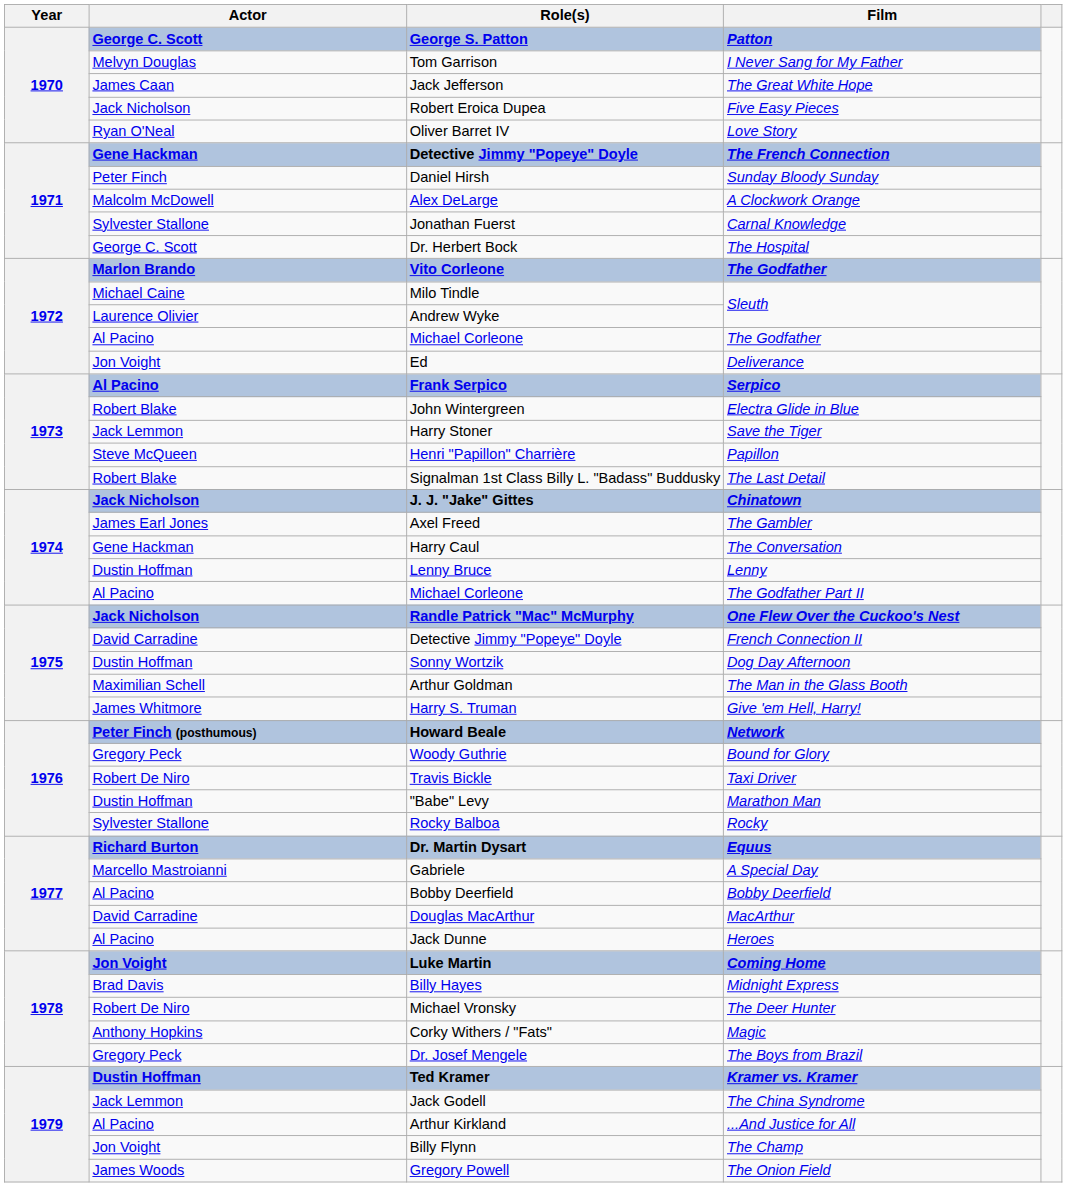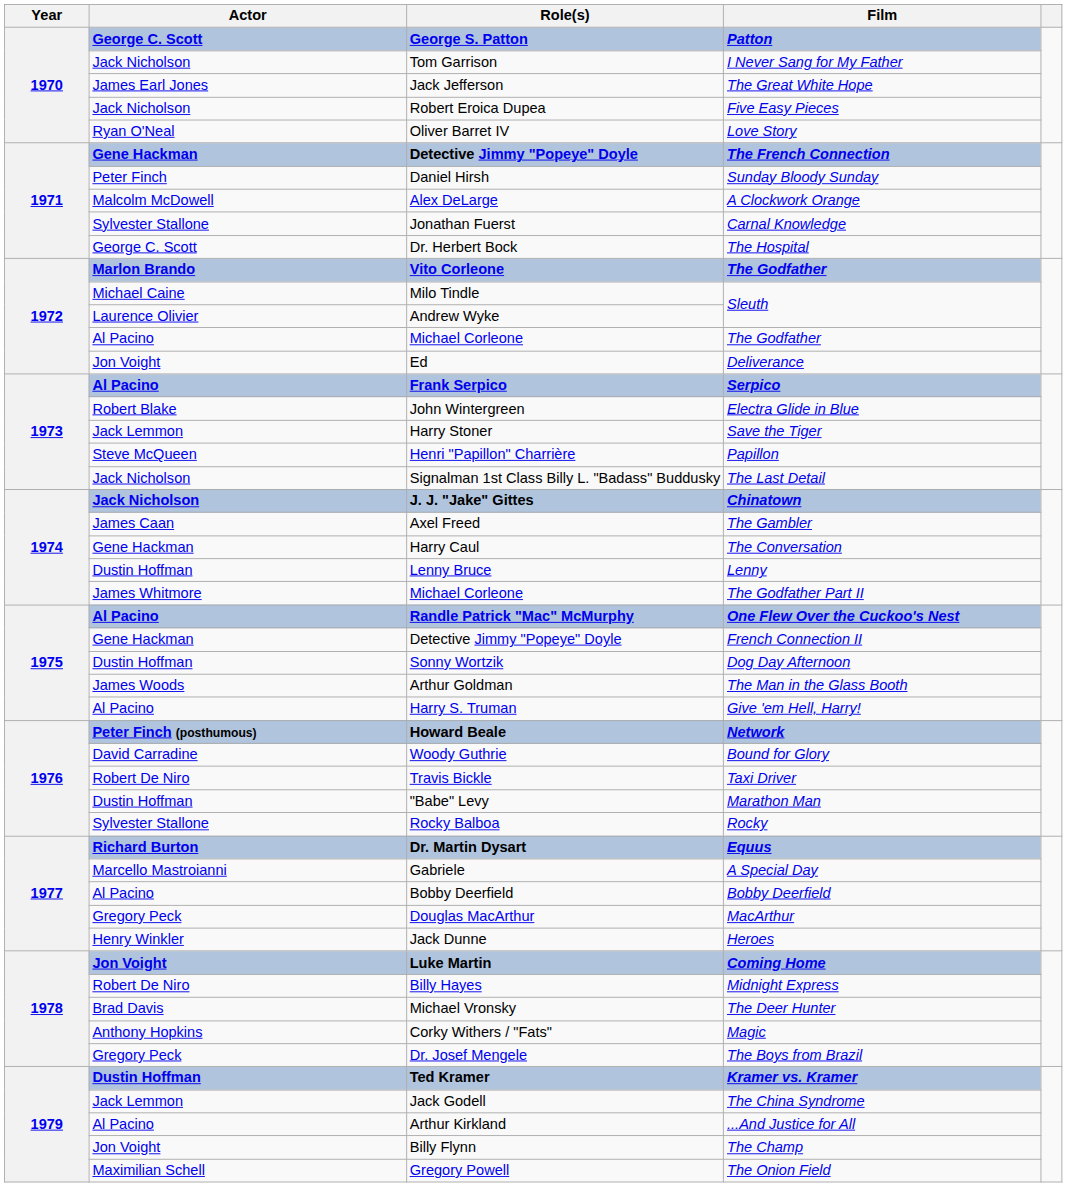Tom Garrison | Actor: Melvyn Douglas -> Jack Nicholson
Jack Jefferson | Actor: James Caan -> James Earl Jones
Signalman 1st Class Billy L. "Badass" Buddusky | Actor: Robert Blake -> Jack Nicholson
Axel Freed | Actor: James Earl Jones -> James Caan
Michael Corleone / The Godfather Part II | Actor: Al Pacino -> James Whitmore
Randle Patrick "Mac" McMurphy | Actor: Jack Nicholson -> Al Pacino
Detective Jimmy "Popeye" Doyle / French Connection II | Actor: David Carradine -> Gene Hackman
Arthur Goldman | Actor: Maximilian Schell -> James Woods
Harry S. Truman | Actor: James Whitmore -> Al Pacino
Woody Guthrie | Actor: Gregory Peck -> David Carradine
Douglas MacArthur | Actor: David Carradine -> Gregory Peck
Jack Dunne | Actor: Al Pacino -> Henry Winkler
Billy Hayes | Actor: Brad Davis -> Robert De Niro
Michael Vronsky | Actor: Robert De Niro -> Brad Davis
Gregory Powell | Actor: James Woods -> Maximilian Schell
